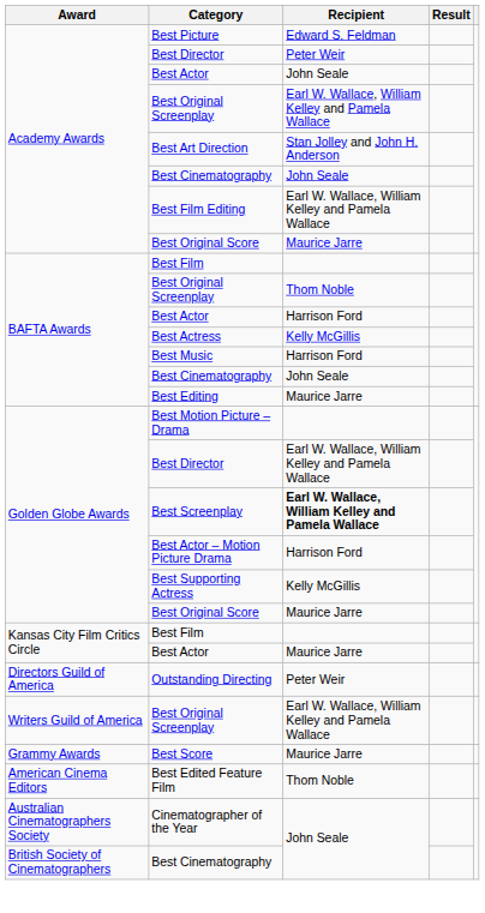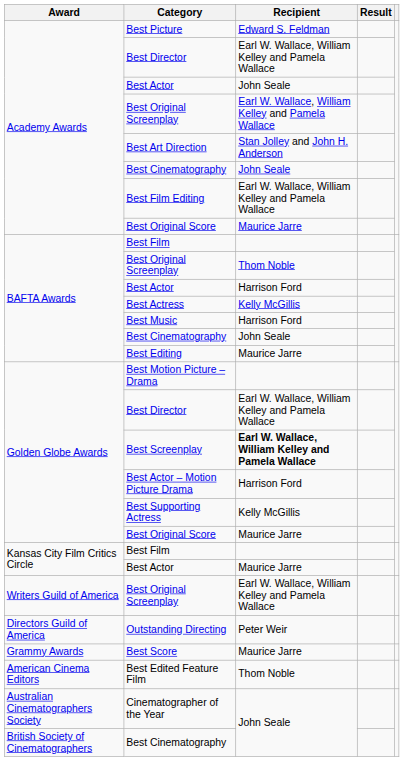Academy Awards / Best Director | Recipient: Peter Weir -> Earl W. Wallace, William Kelley and Pamela Wallace
rows swapped: Writers Guild of America / Best Original Screenplay <-> Outstanding Directing
